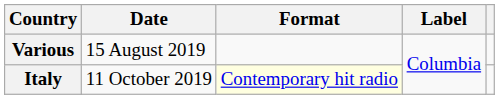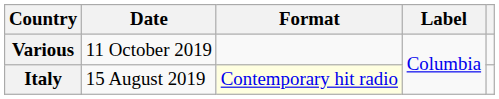Various | Date: 15 August 2019 -> 11 October 2019
Italy | Date: 11 October 2019 -> 15 August 2019
